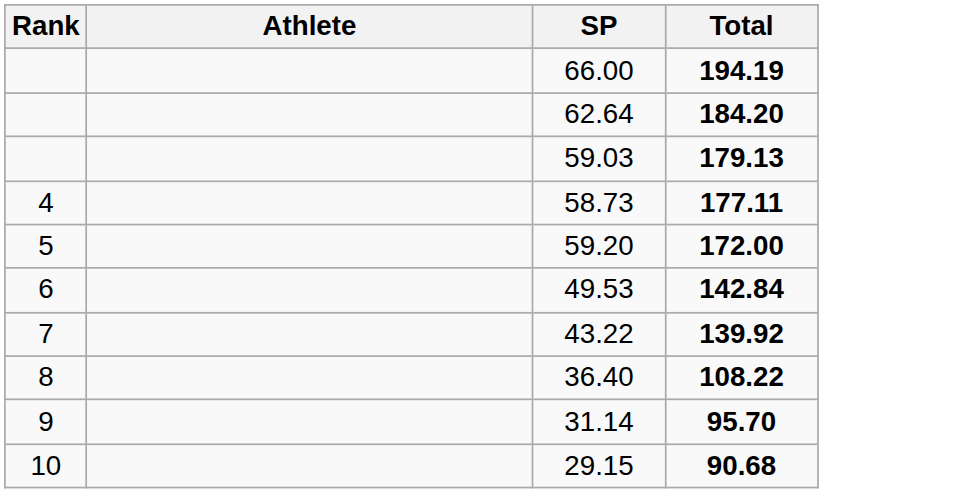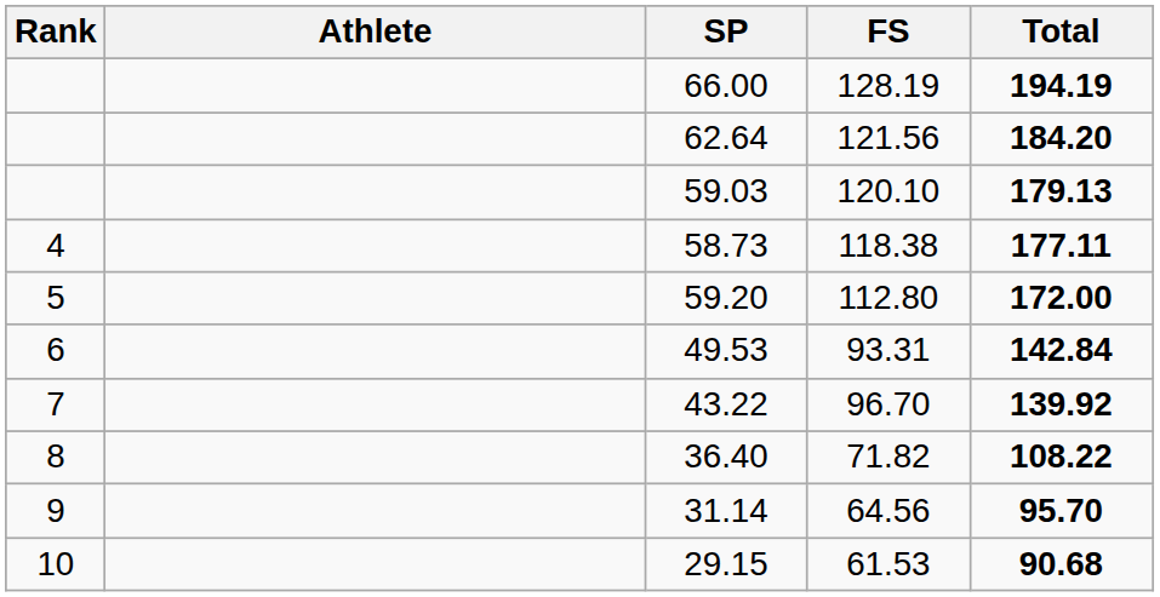+ column: FS | 128.19 | 121.56 | 120.10 | 118.38 | 112.80 | 93.31 | 96.70 | 71.82 | 64.56 | 61.53
